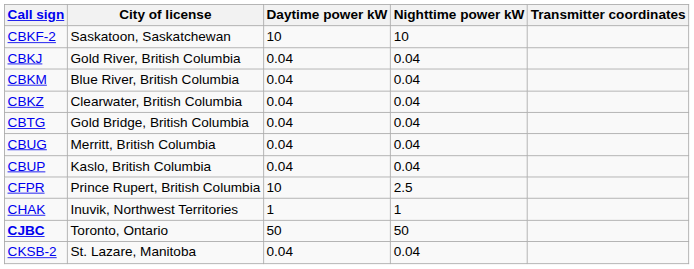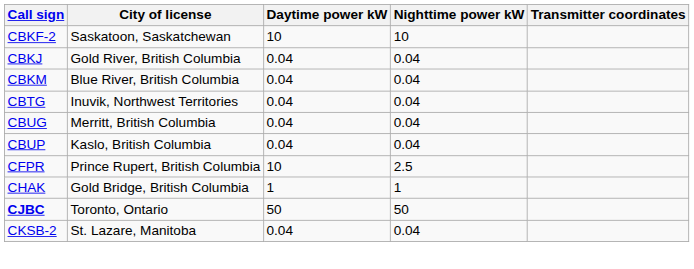- row: CBKZ | Clearwater, British Columbia | 0.04 | 0.04
CBTG | City of license: Gold Bridge, British Columbia -> Inuvik, Northwest Territories
CHAK | City of license: Inuvik, Northwest Territories -> Gold Bridge, British Columbia
